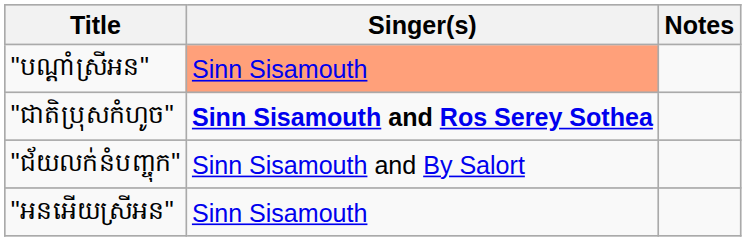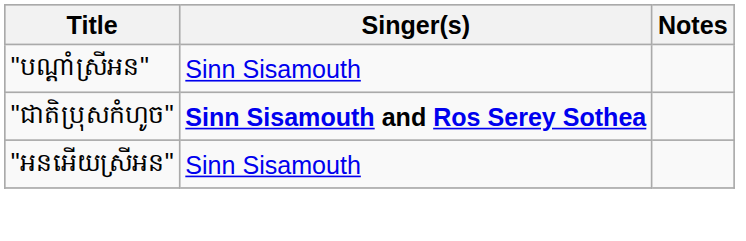"បណ្ដាំស្រីអន" | Singer(s): lightsalmon background -> no background
- row: "ជ័យលក់នំបញ្ចុក" | Sinn Sisamouth and By Salort
